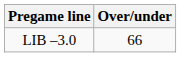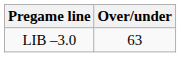LIB –3.0 | Over/under: 66 -> 63
